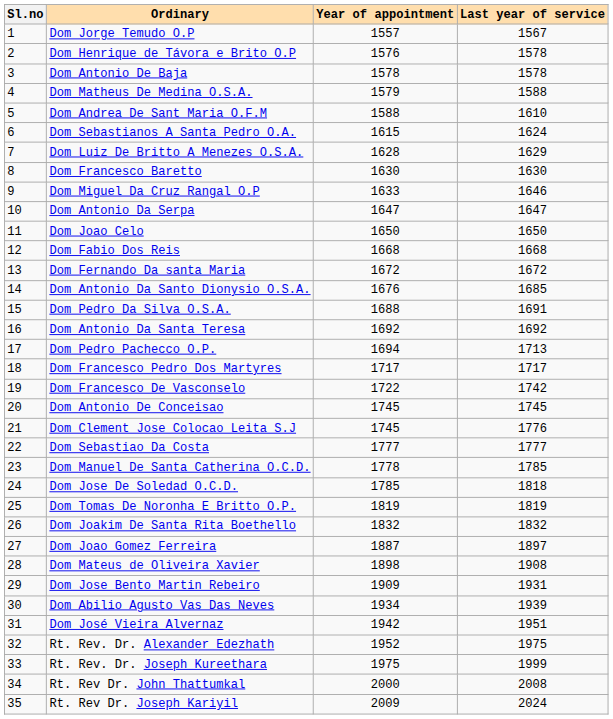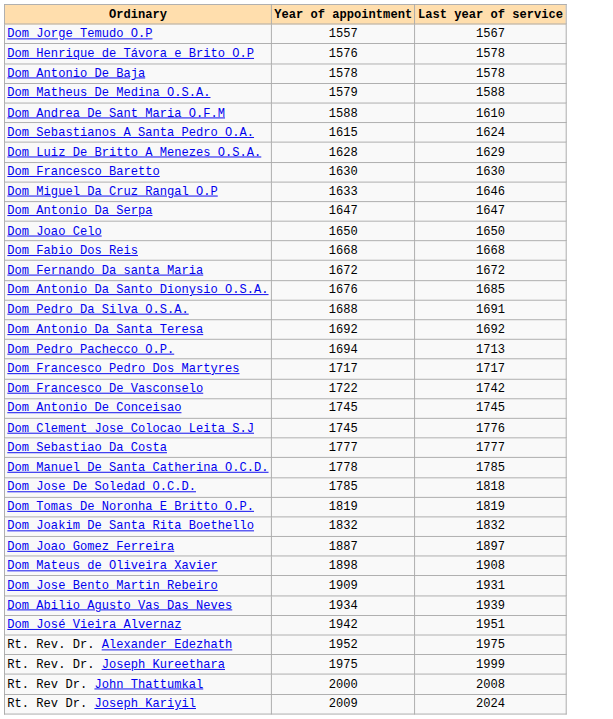- column: Sl.no | 1 | 2 | 3 | 4 | 5 | 6 | 7 | 8 | 9 | 10 | 11 | 12 | 13 | 14 | 15 | 16 | 17 | 18 | 19 | 20 | 21 | 22 | 23 | 24 | 25 | 26 | 27 | 28 | 29 | 30 | 31 | 32 | 33 | 34 | 35
